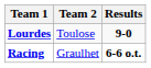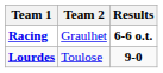rows swapped: Lourdes <-> Racing
